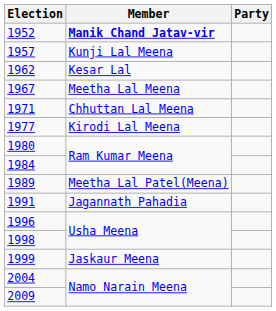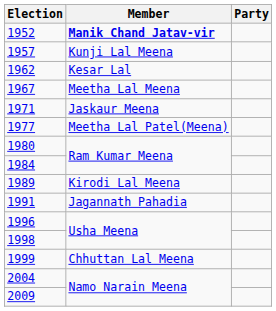1971 | Member: Chhuttan Lal Meena -> Jaskaur Meena
1977 | Member: Kirodi Lal Meena -> Meetha Lal Patel(Meena)
1989 | Member: Meetha Lal Patel(Meena) -> Kirodi Lal Meena
1999 | Member: Jaskaur Meena -> Chhuttan Lal Meena
